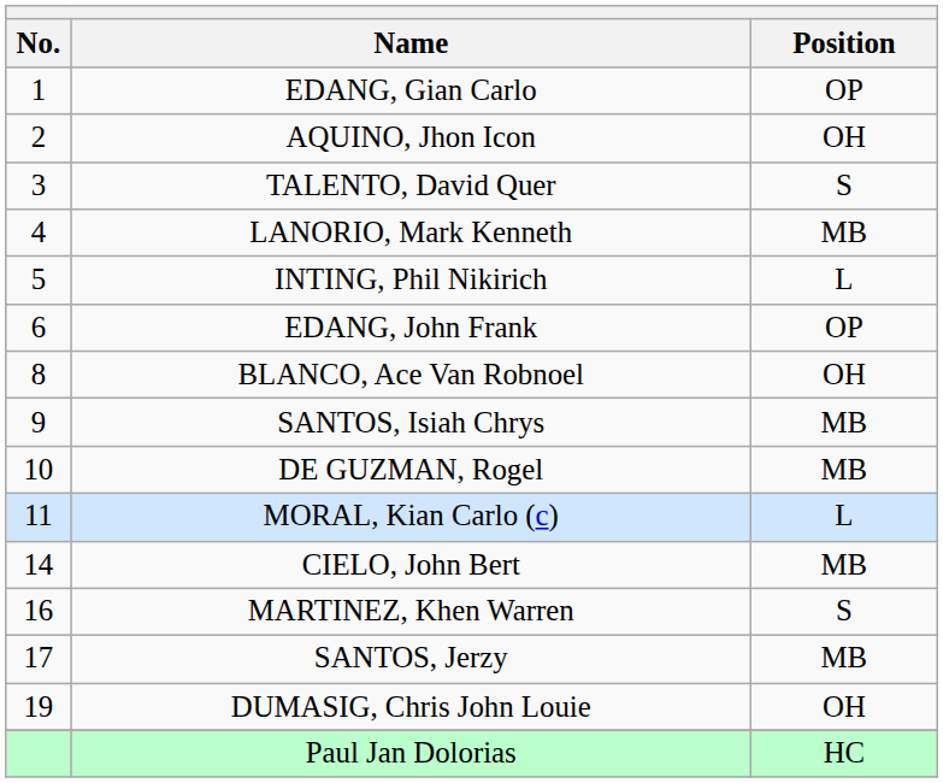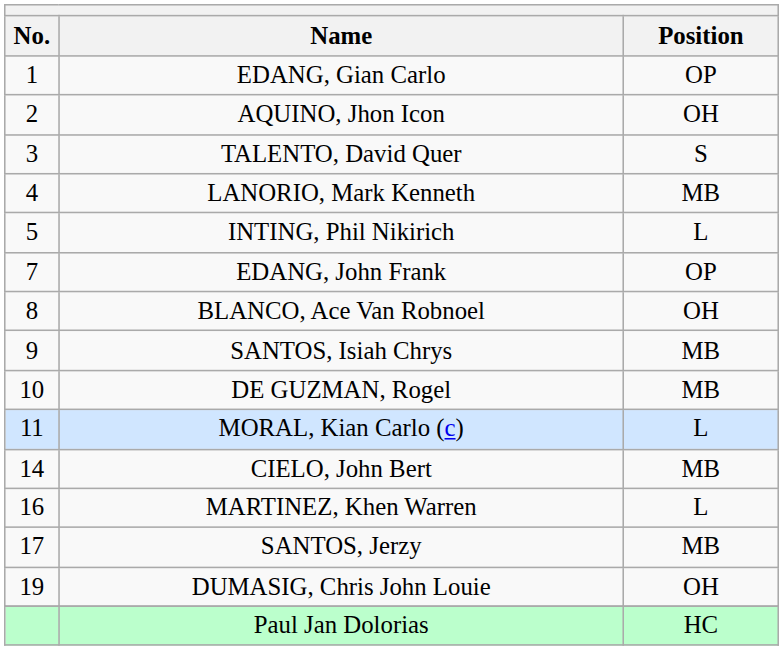EDANG, John Frank | No.: 6 -> 7
MARTINEZ, Khen Warren | Position: S -> L
